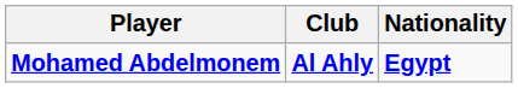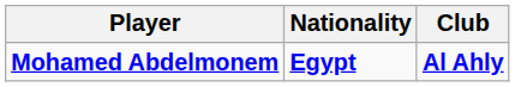columns swapped: Nationality <-> Club
